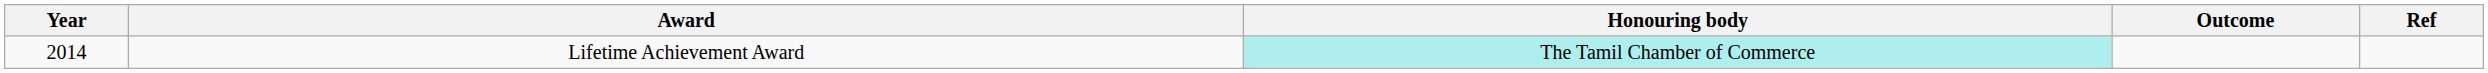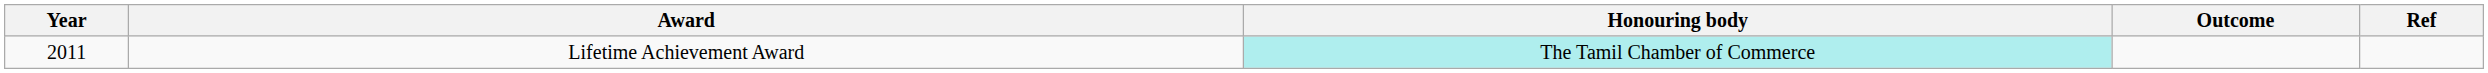Lifetime Achievement Award | Year: 2014 -> 2011
